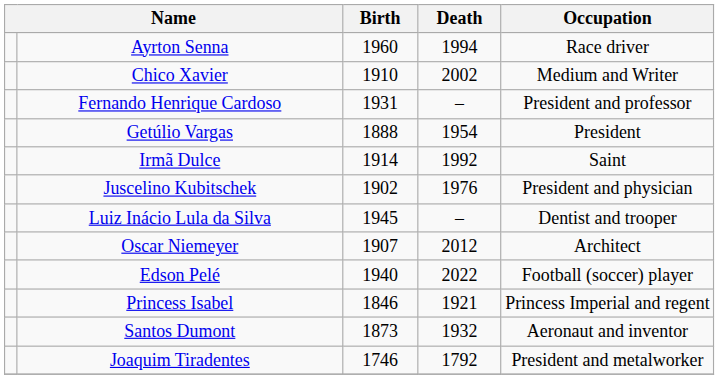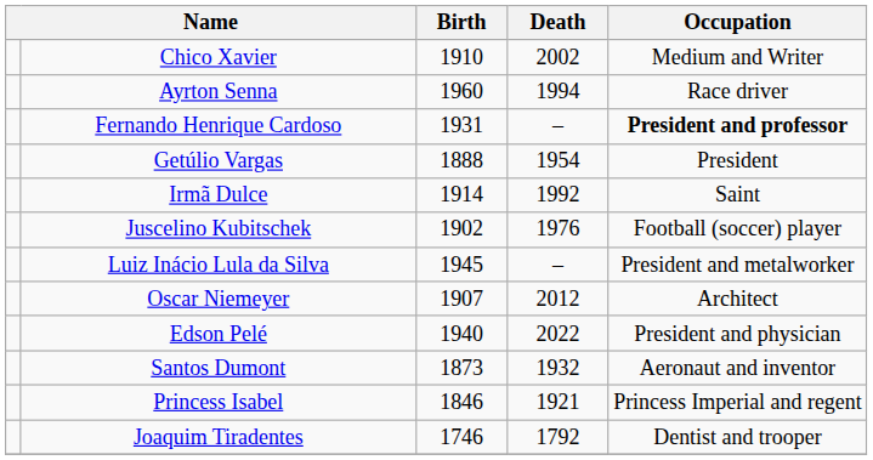rows swapped: Ayrton Senna <-> Chico Xavier
Fernando Henrique Cardoso | Occupation: normal -> bold
Juscelino Kubitschek | Occupation: President and physician -> Football (soccer) player
Luiz Inácio Lula da Silva | Occupation: Dentist and trooper -> President and metalworker
Edson Pelé | Occupation: Football (soccer) player -> President and physician
rows swapped: Princess Isabel <-> Santos Dumont
Joaquim Tiradentes | Occupation: President and metalworker -> Dentist and trooper
